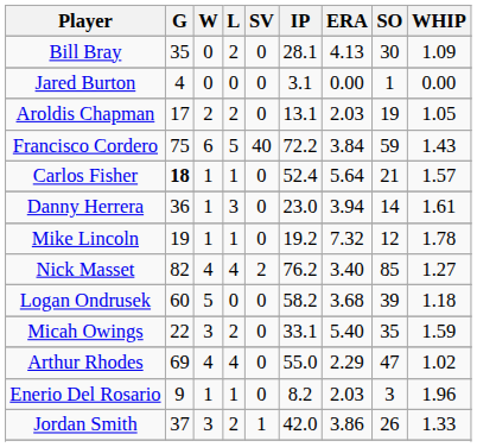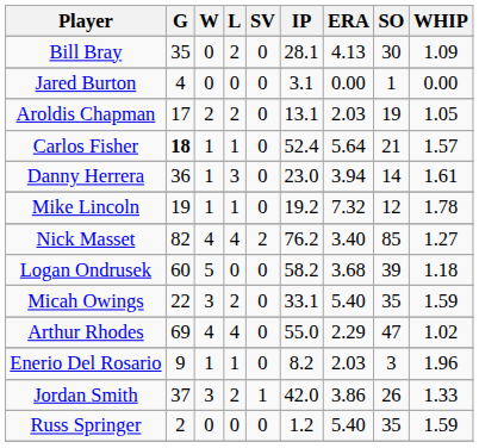- row: Francisco Cordero | 75 | 6 | 5 | 40 | 72.2 | 3.84 | 59 | 1.43
+ row: Russ Springer | 2 | 0 | 0 | 0 | 1.2 | 5.40 | 35 | 1.59
